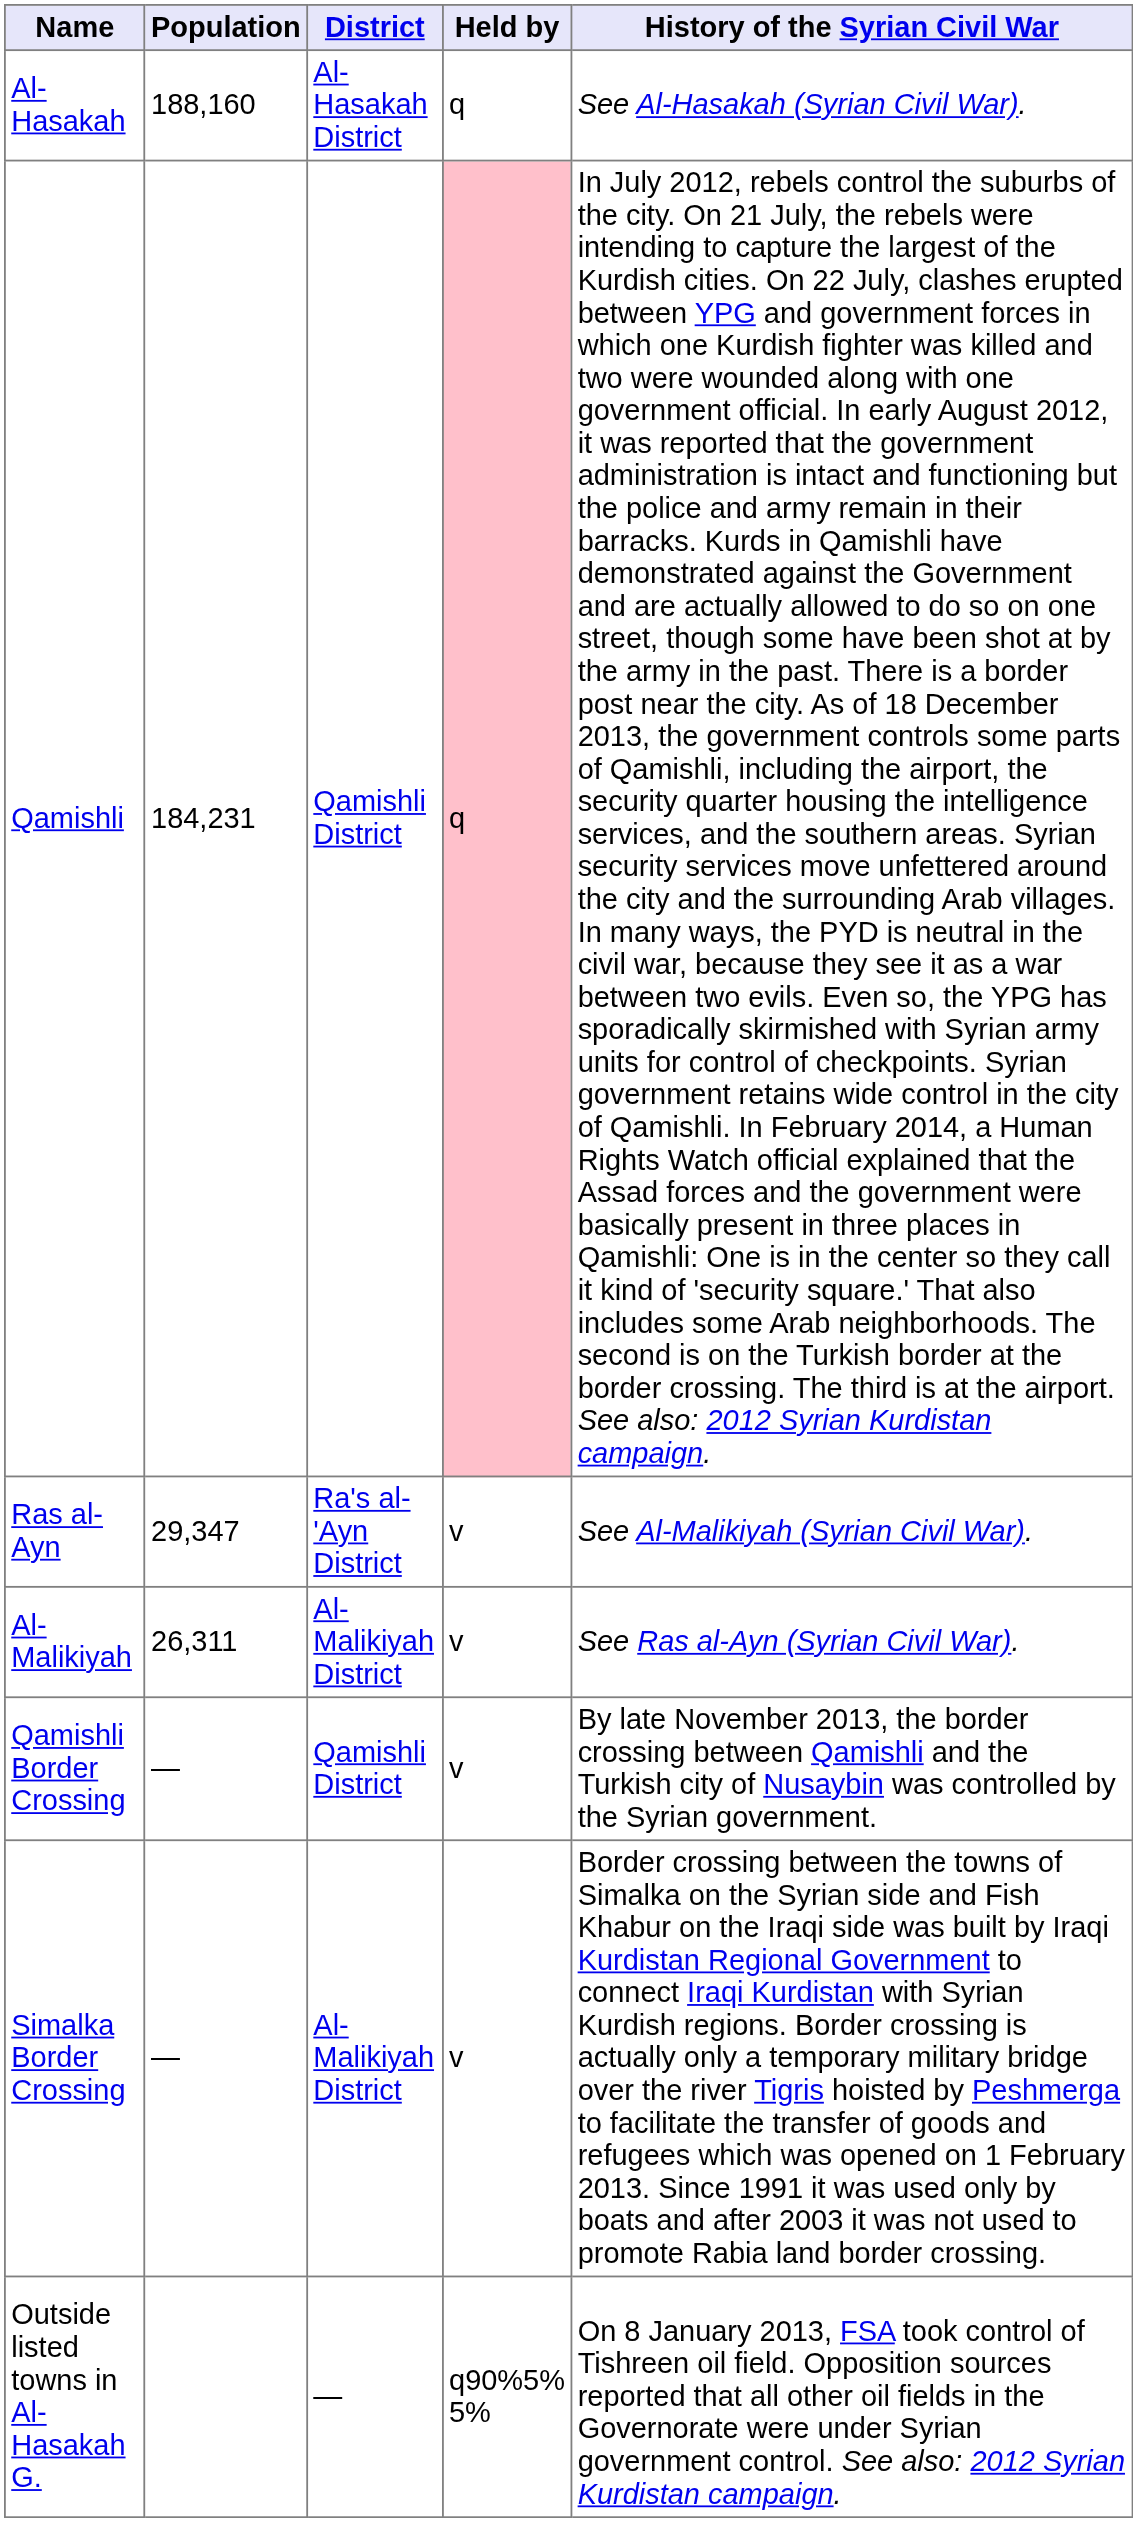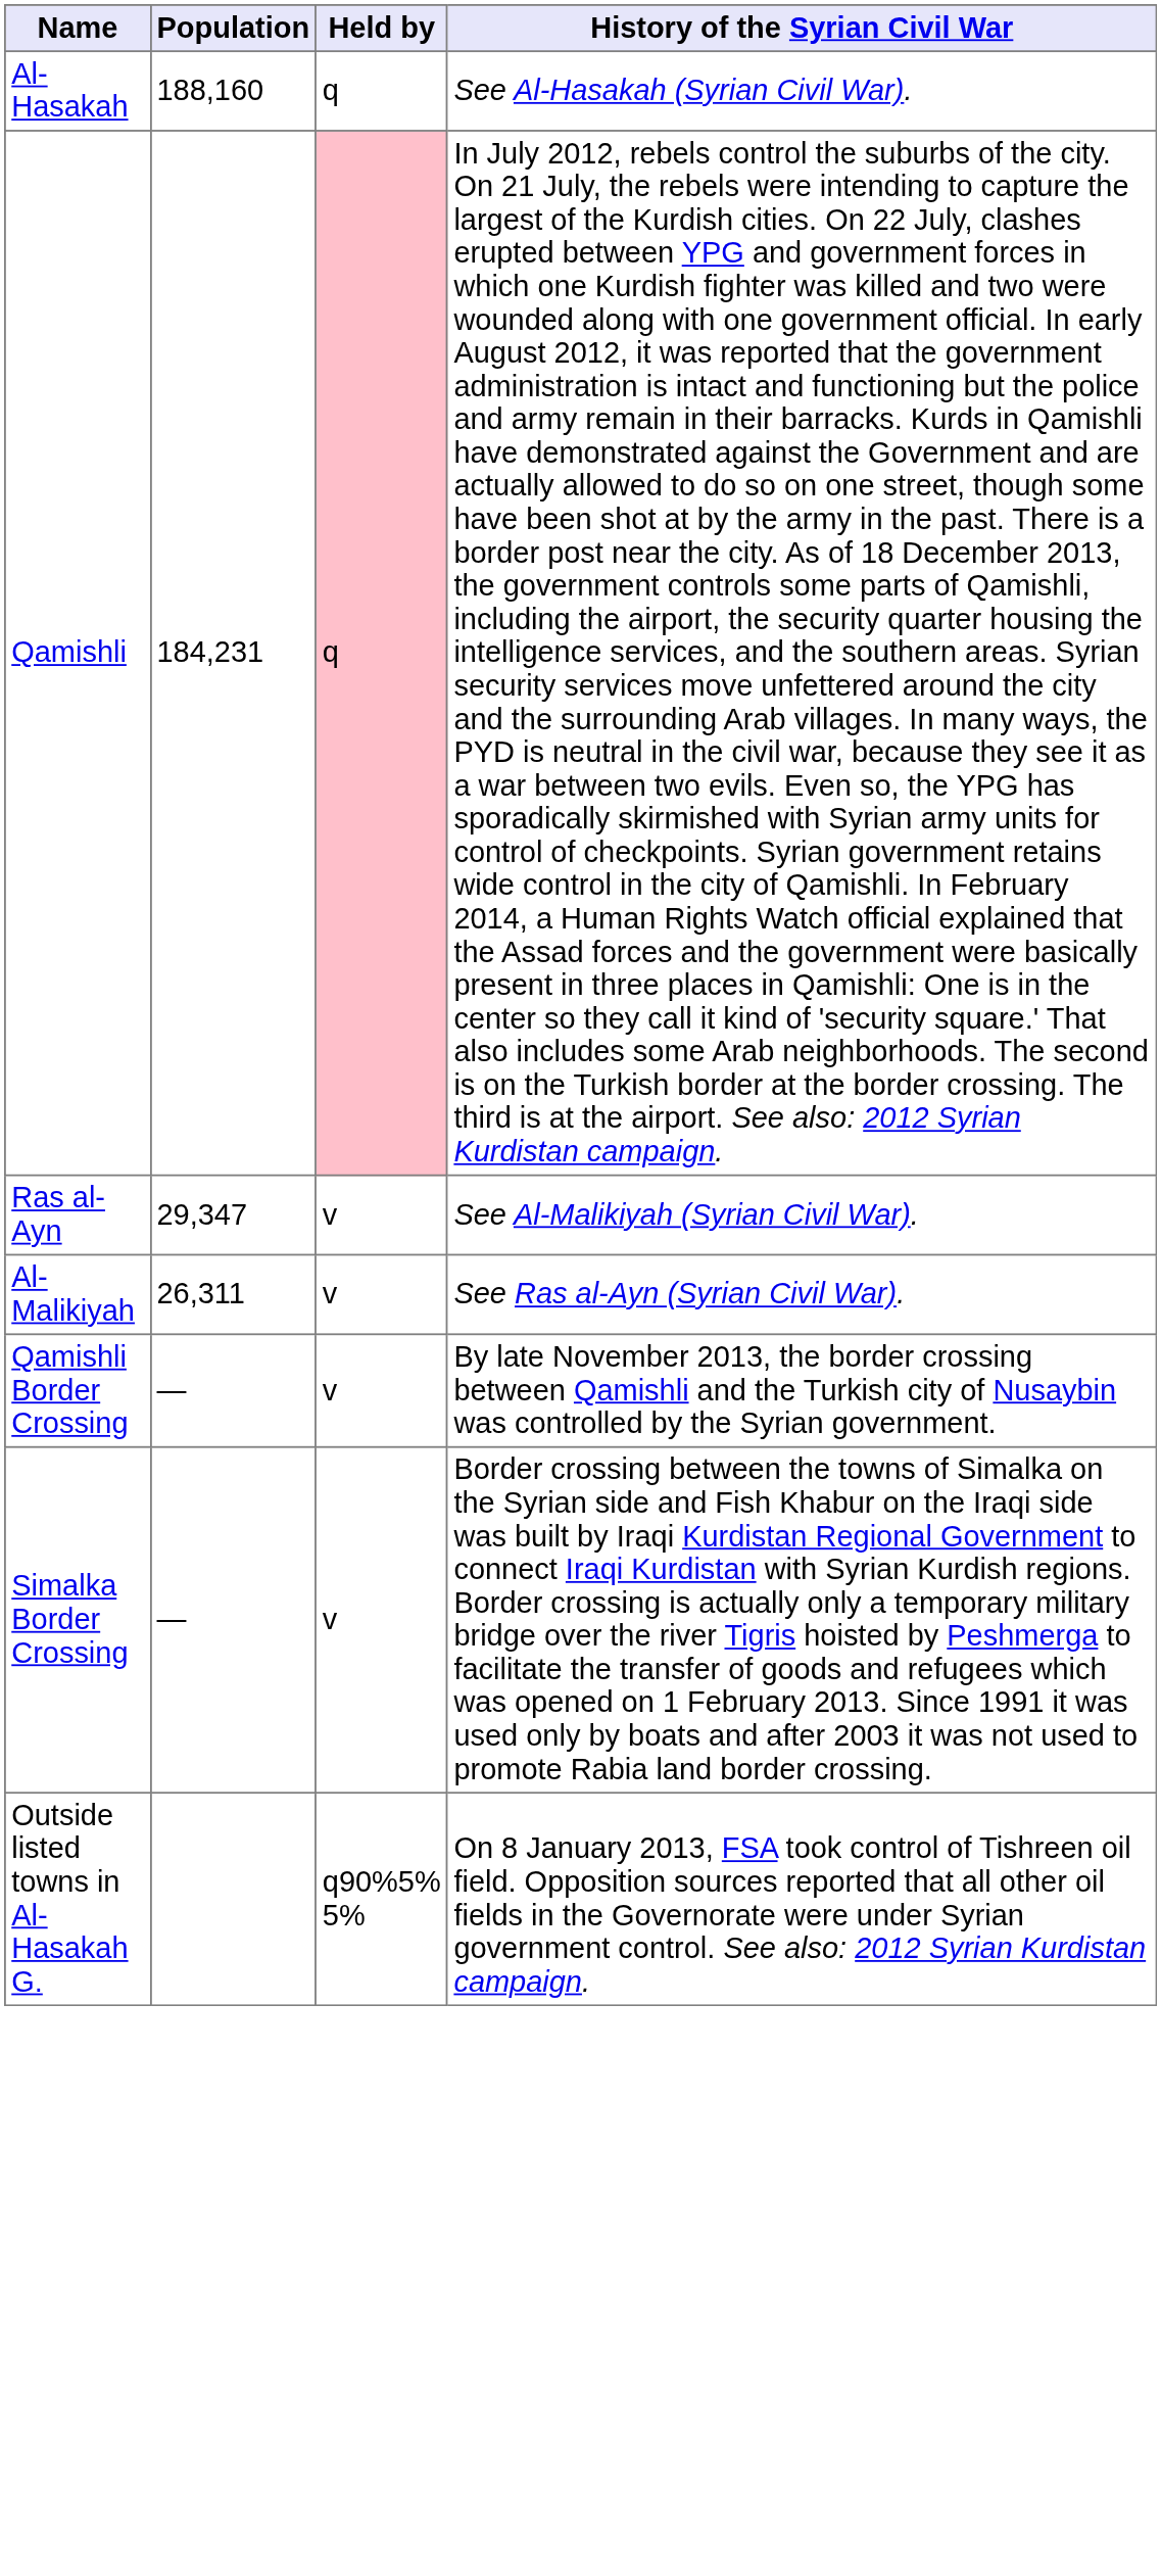- column: District | Al-Hasakah District | Qamishli District | Ra's al-'Ayn District | Al-Malikiyah District | Qamishli District | Al-Malikiyah District | —
